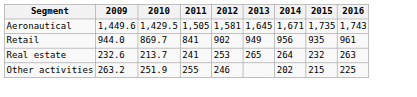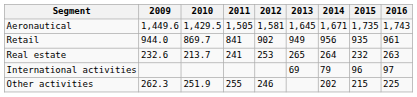+ row: International activities | 69 | 79 | 96 | 97
Other activities | 2009: 263.2 -> 262.3
